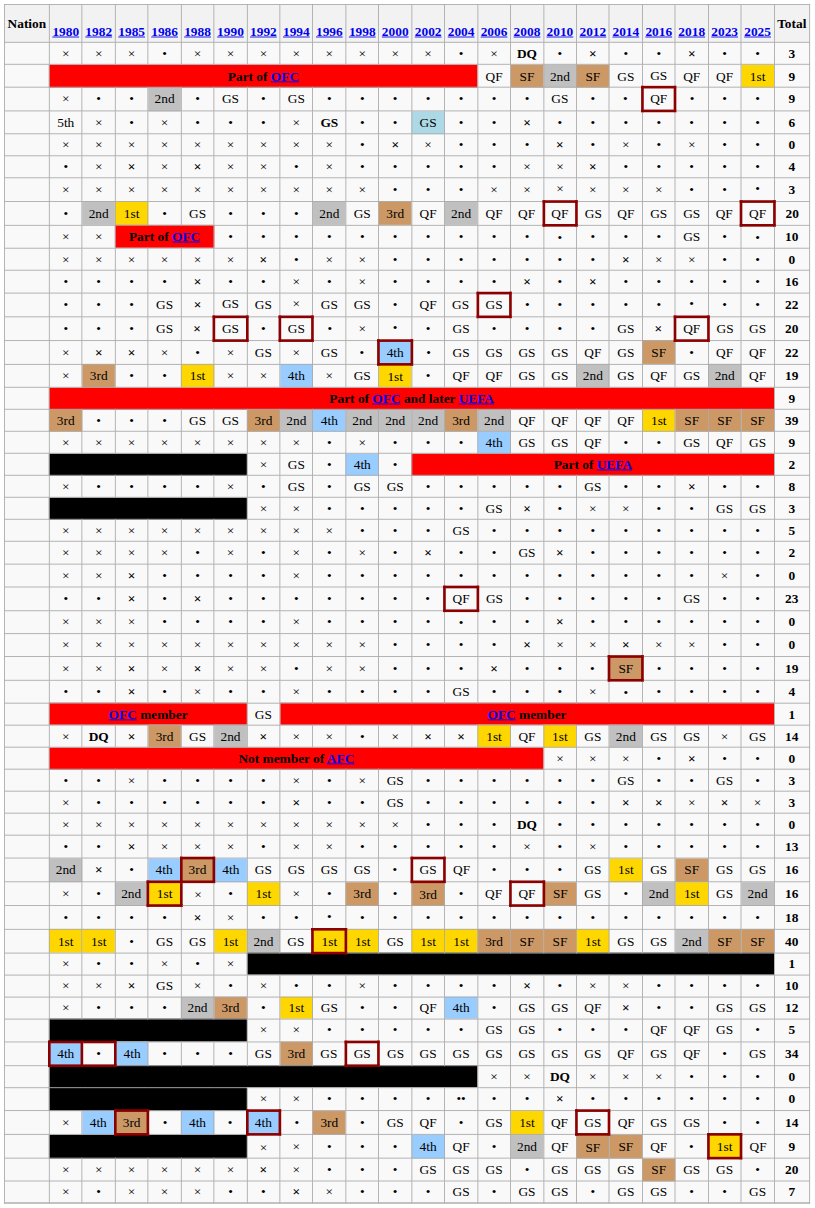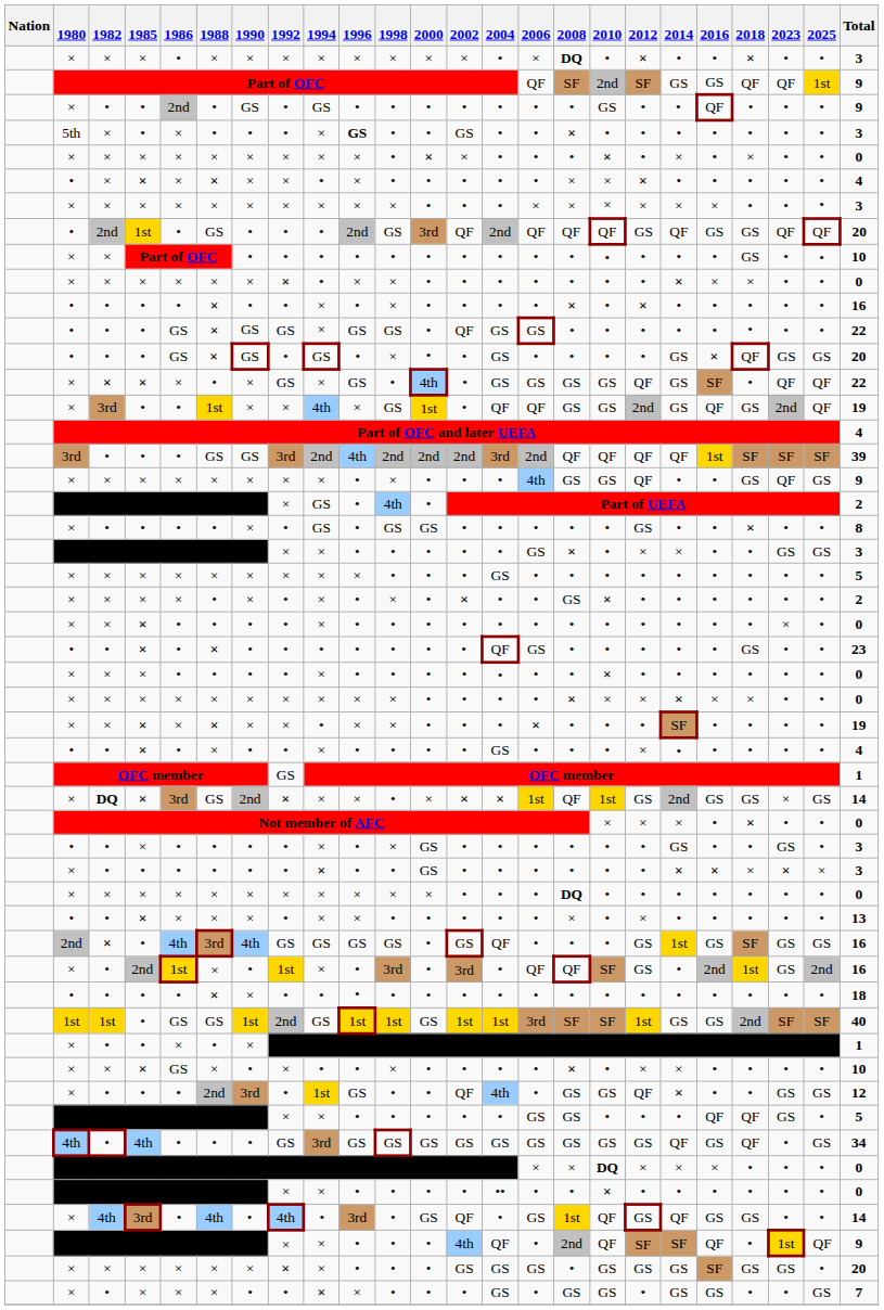5th | 2002: lightblue background -> no background
5th | Total: 6 -> 3
Part of OFC and later UEFA | Total: 9 -> 4
